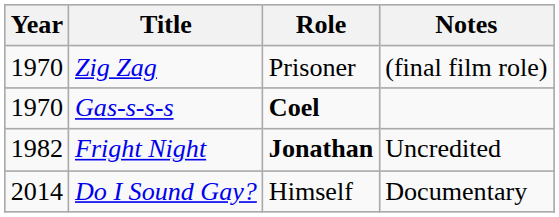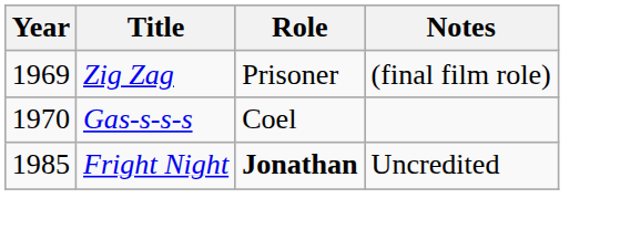Zig Zag | Year: 1970 -> 1969
Gas-s-s-s | Role: bold -> normal
Fright Night | Year: 1982 -> 1985
- row: 2014 | Do I Sound Gay? | Himself | Documentary
